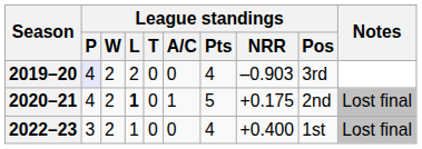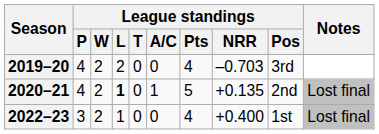2019–20 | League standings / P: lavender background -> no background
2019–20 | League standings / NRR: –0.903 -> –0.703
2020–21 | League standings / NRR: +0.175 -> +0.135
